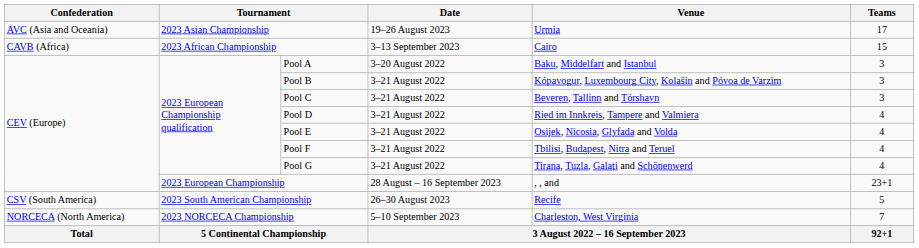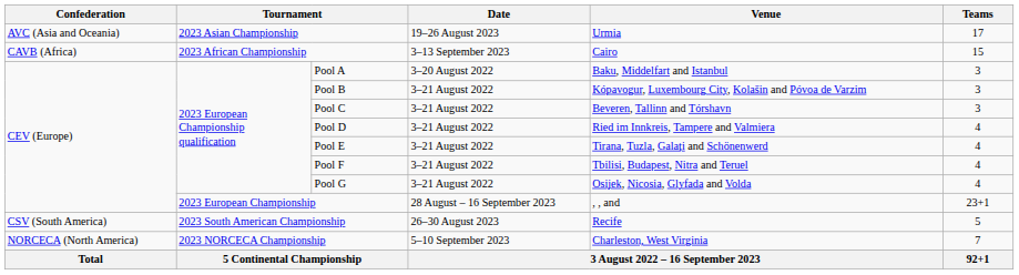Pool E | Venue: Osijek, Nicosia, Glyfada and Volda -> Tirana, Tuzla, Galați and Schönenwerd
Pool G | Venue: Tirana, Tuzla, Galați and Schönenwerd -> Osijek, Nicosia, Glyfada and Volda
